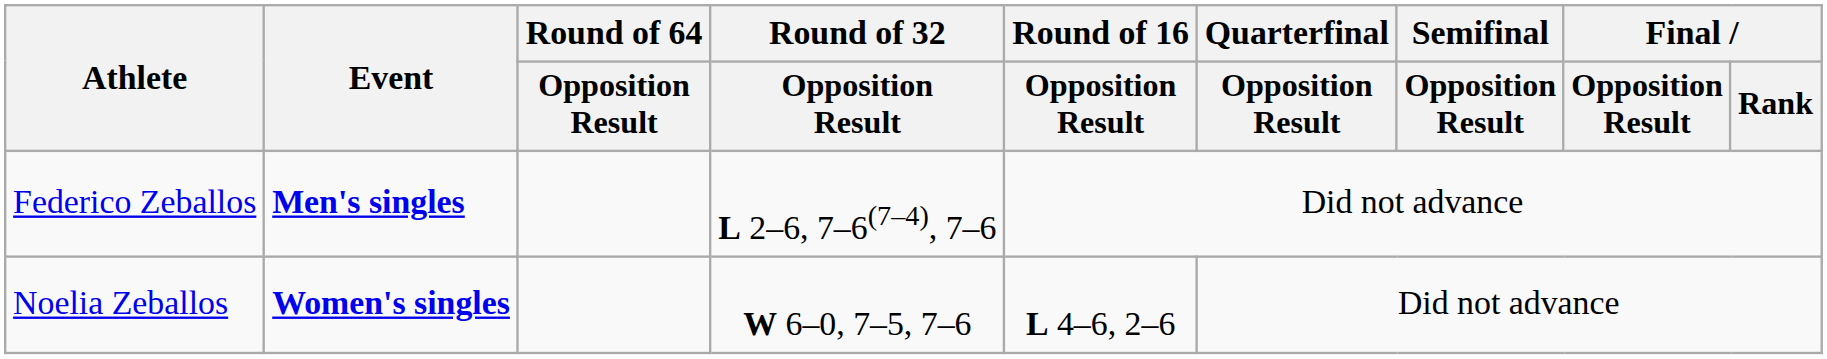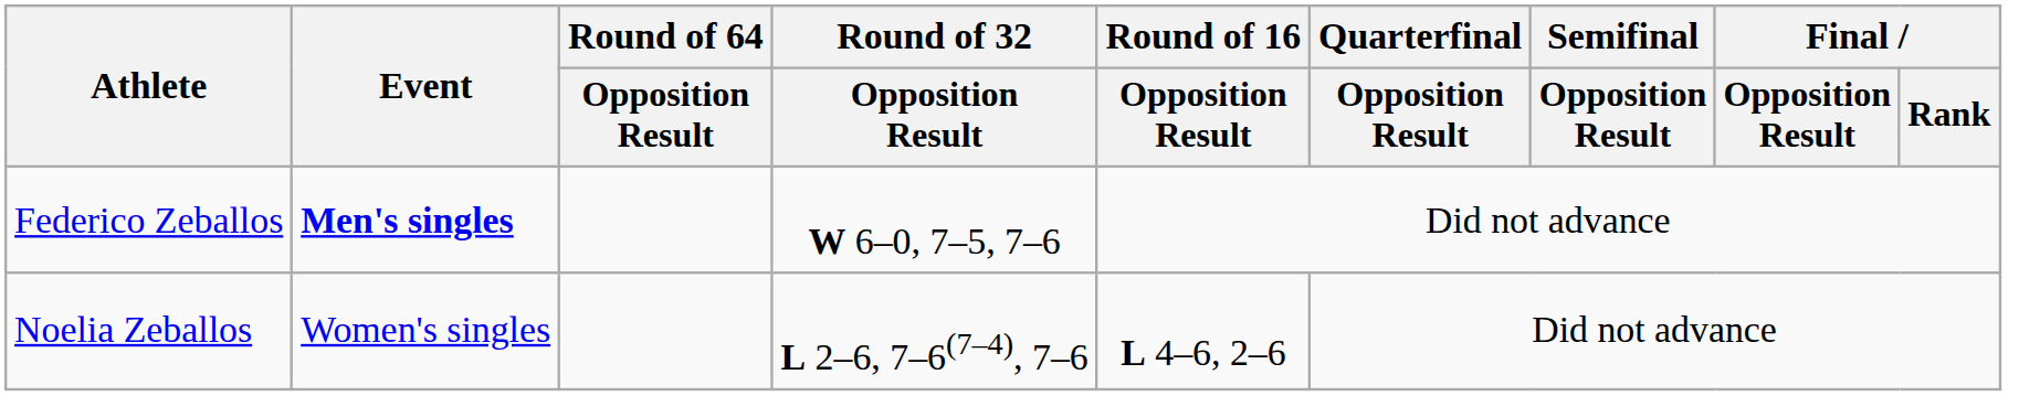Federico Zeballos | Round of 32 / Opposition Result: L 2–6, 7–6(7–4), 7–6 -> W 6–0, 7–5, 7–6
Noelia Zeballos | Event: bold -> normal
Noelia Zeballos | Round of 32 / Opposition Result: W 6–0, 7–5, 7–6 -> L 2–6, 7–6(7–4), 7–6
